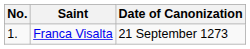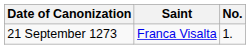columns swapped: No. <-> Date of Canonization
